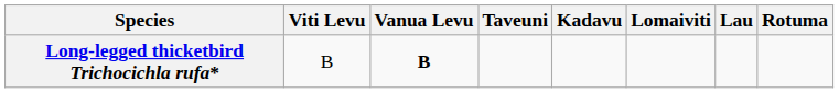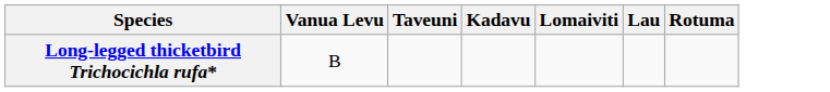- column: Viti Levu | B
Long-legged thicketbird Trichocichla rufa* | Vanua Levu: bold -> normal
